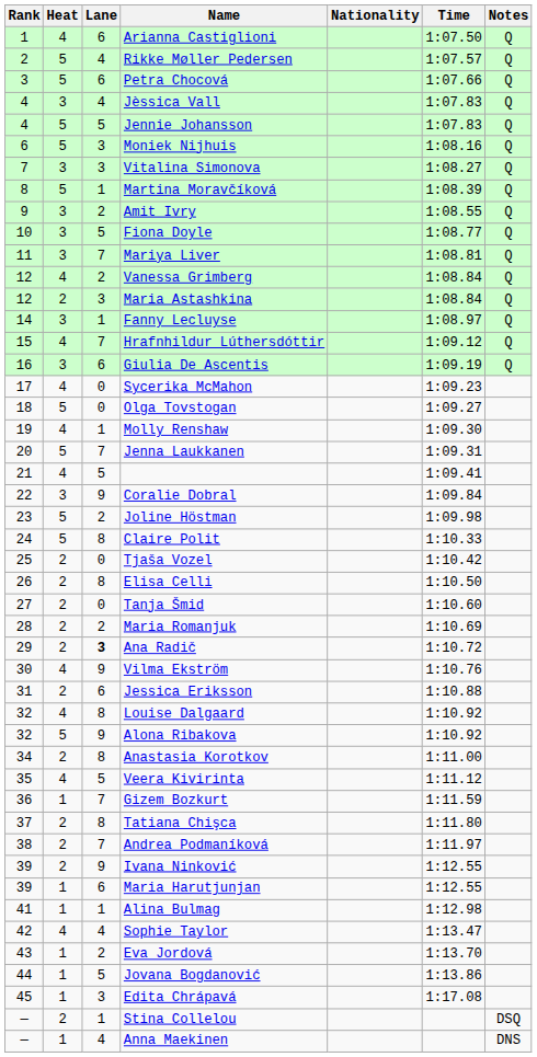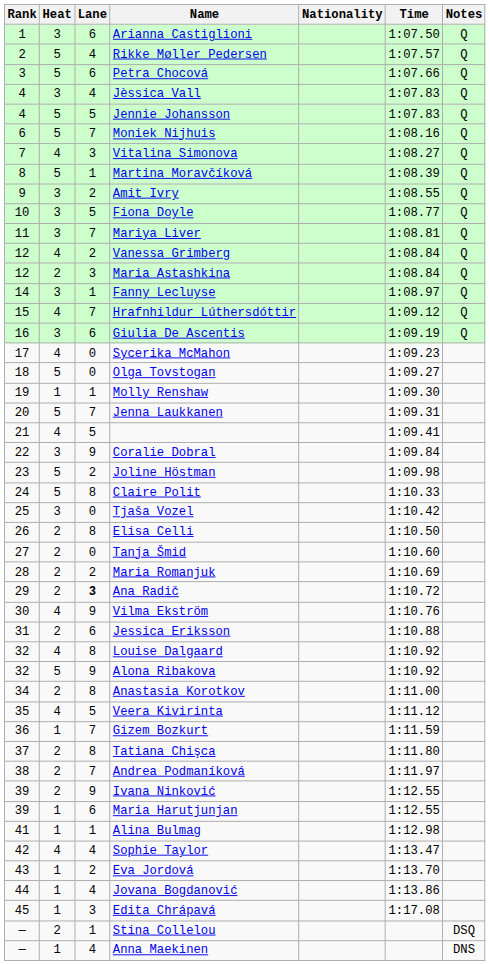Arianna Castiglioni | Heat: 4 -> 3
Moniek Nijhuis | Lane: 3 -> 7
Vitalina Simonova | Heat: 3 -> 4
Molly Renshaw | Heat: 4 -> 1
Tjaša Vozel | Heat: 2 -> 3
Jovana Bogdanović | Lane: 5 -> 4
